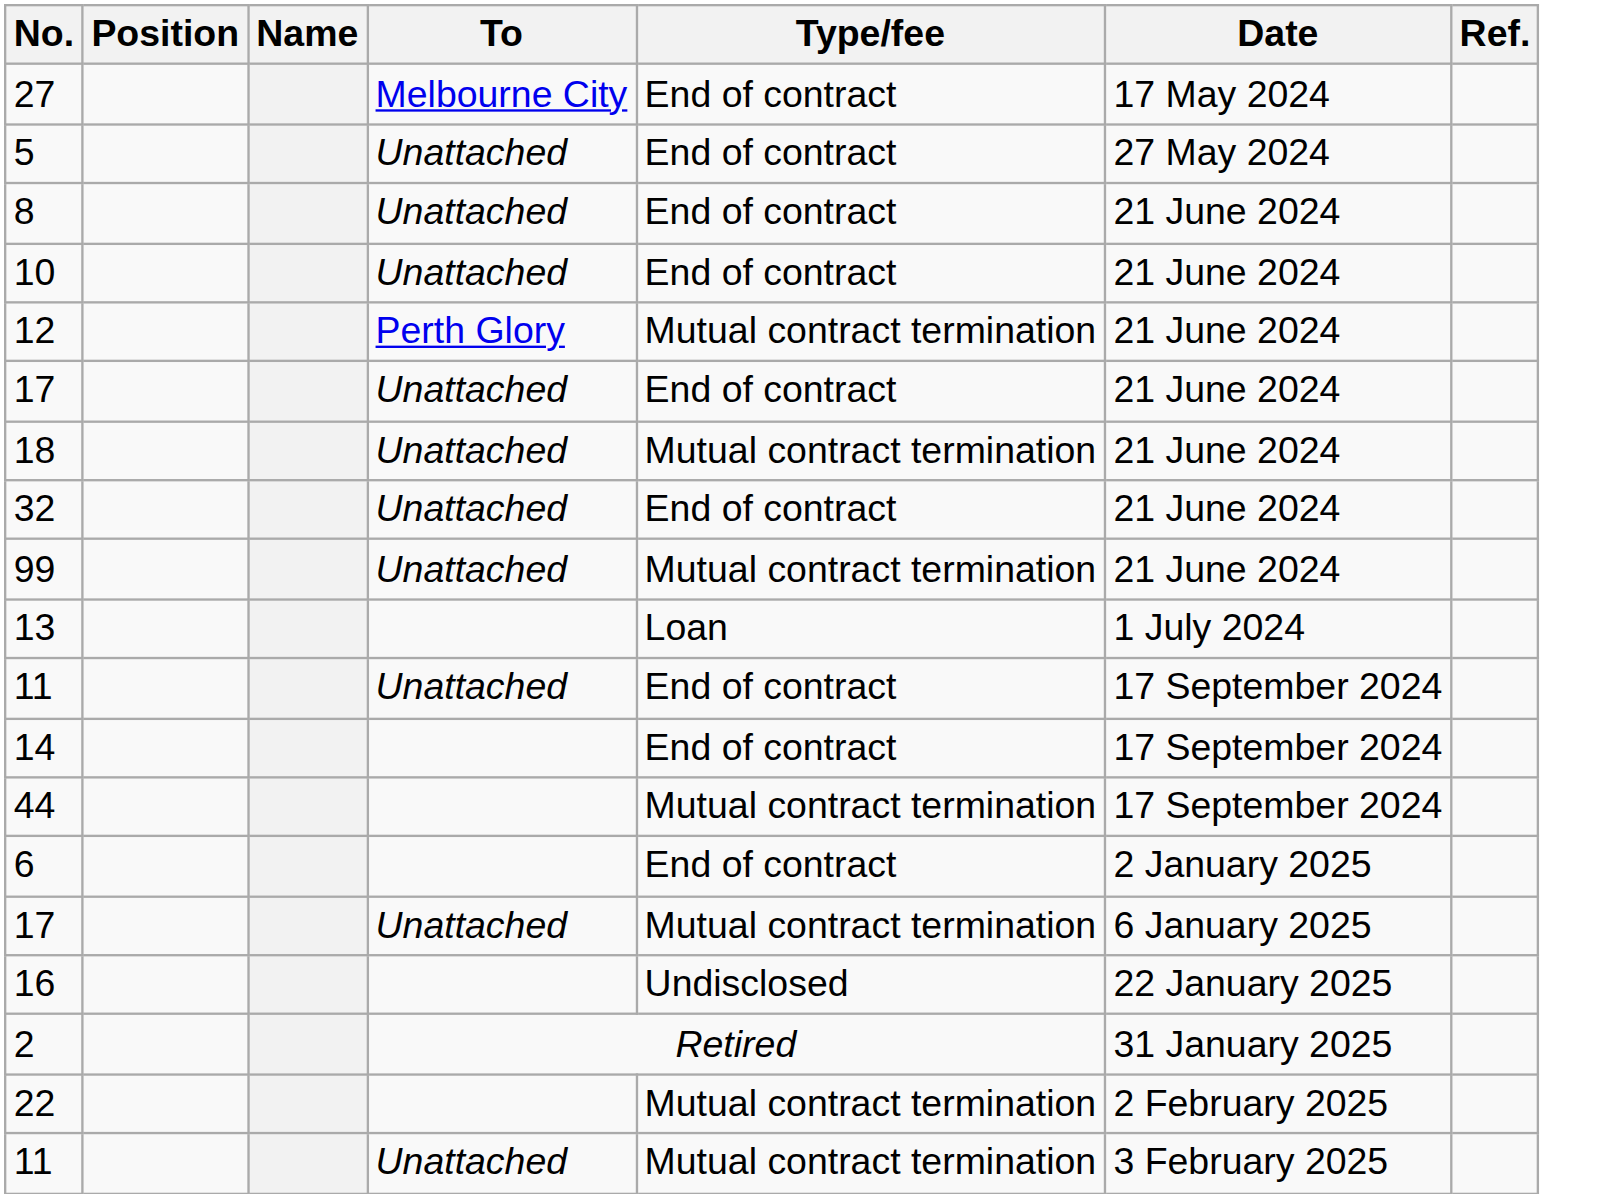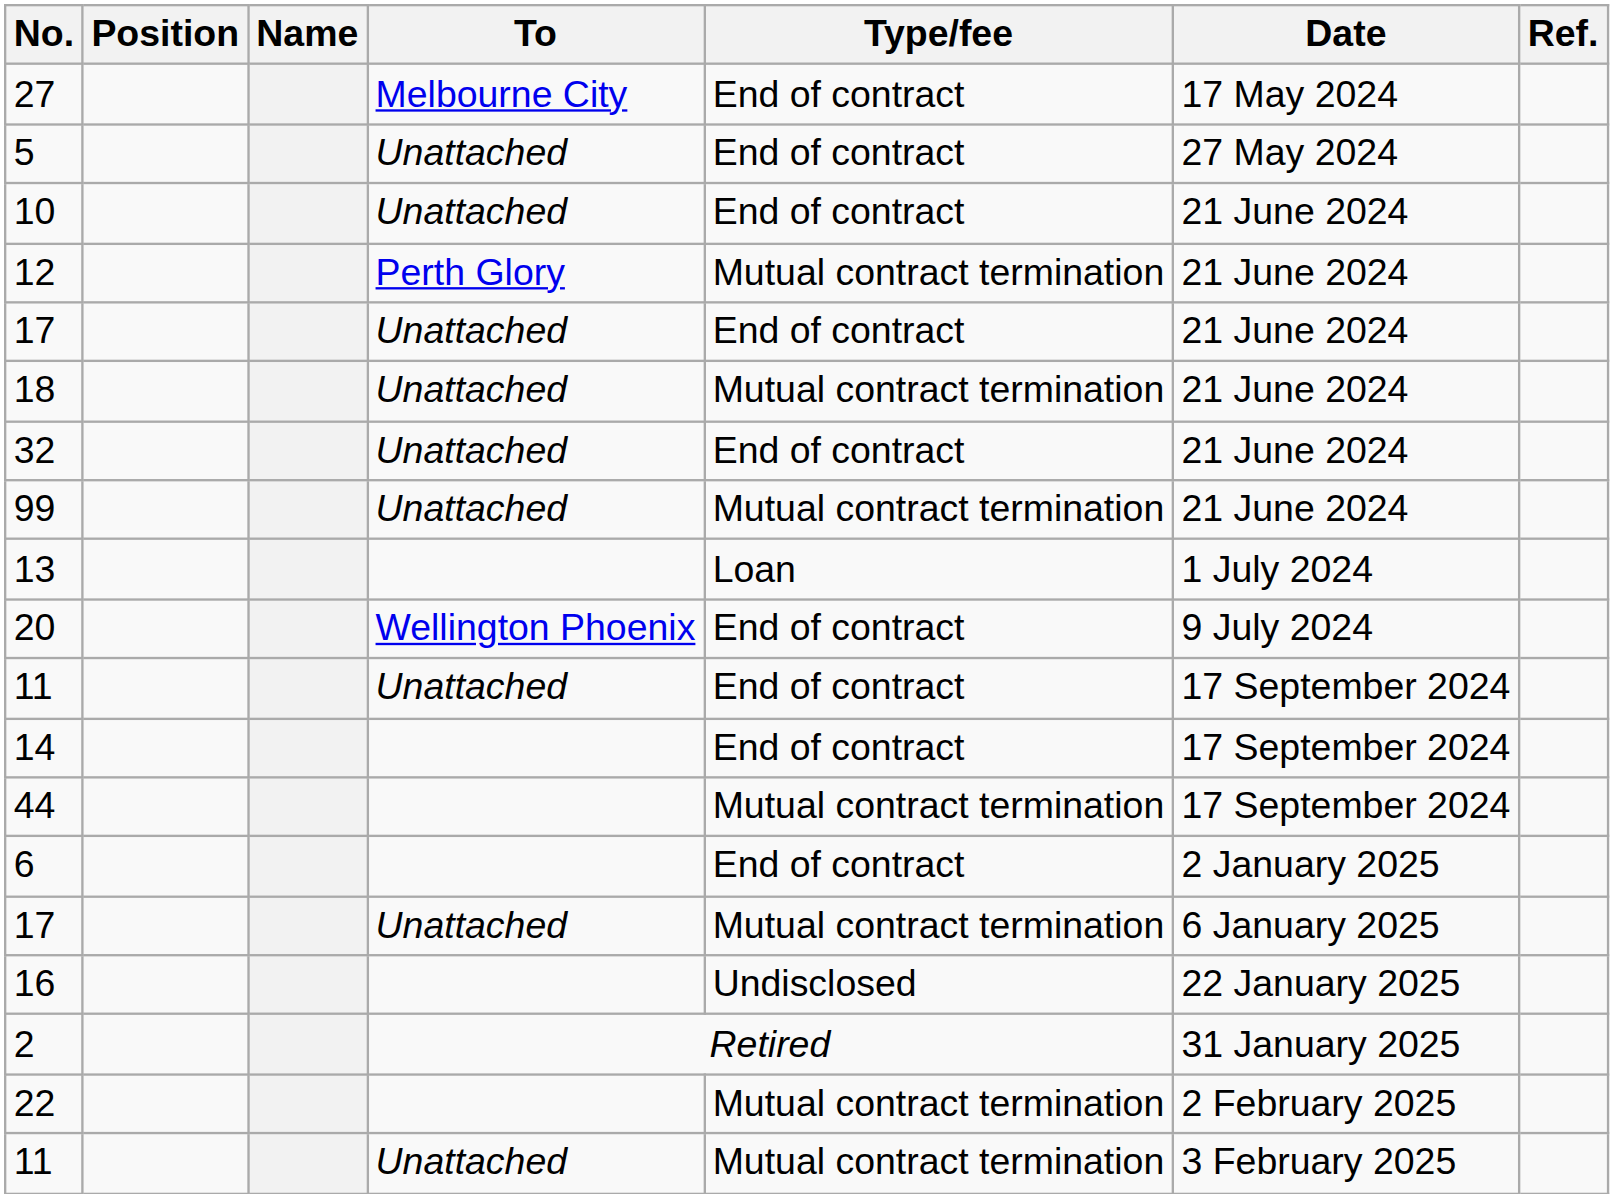- row: 8 | Unattached | End of contract | 21 June 2024
+ row: 20 | Wellington Phoenix | End of contract | 9 July 2024
